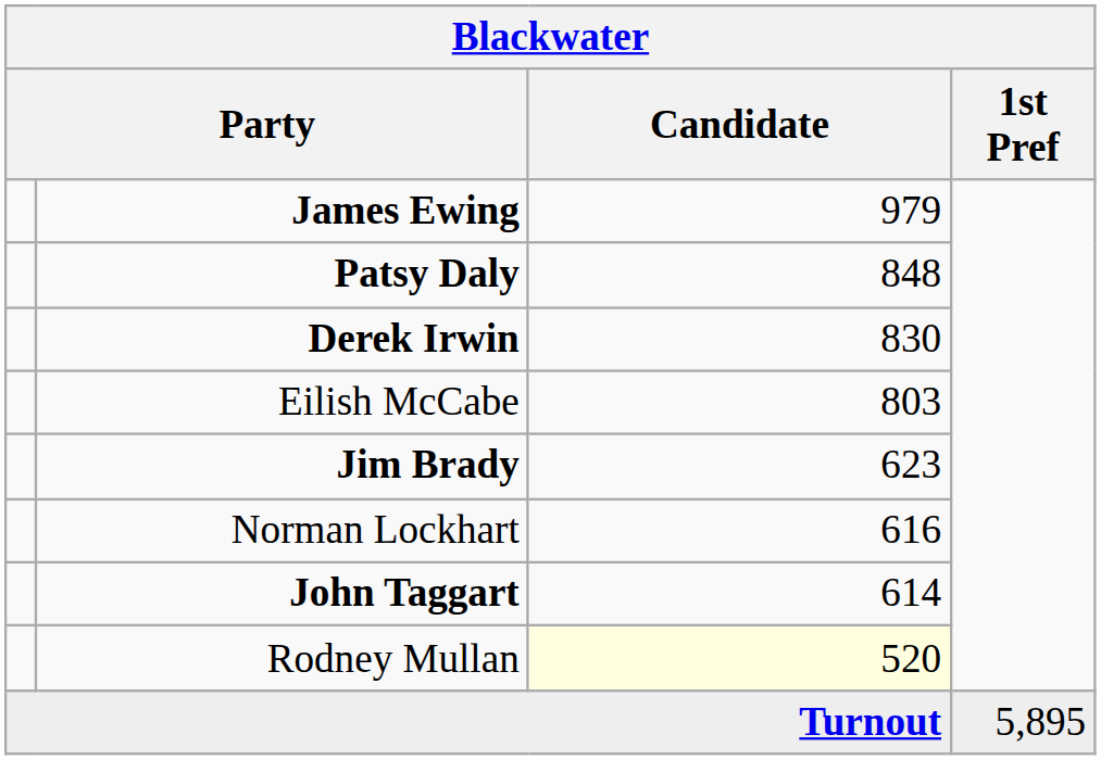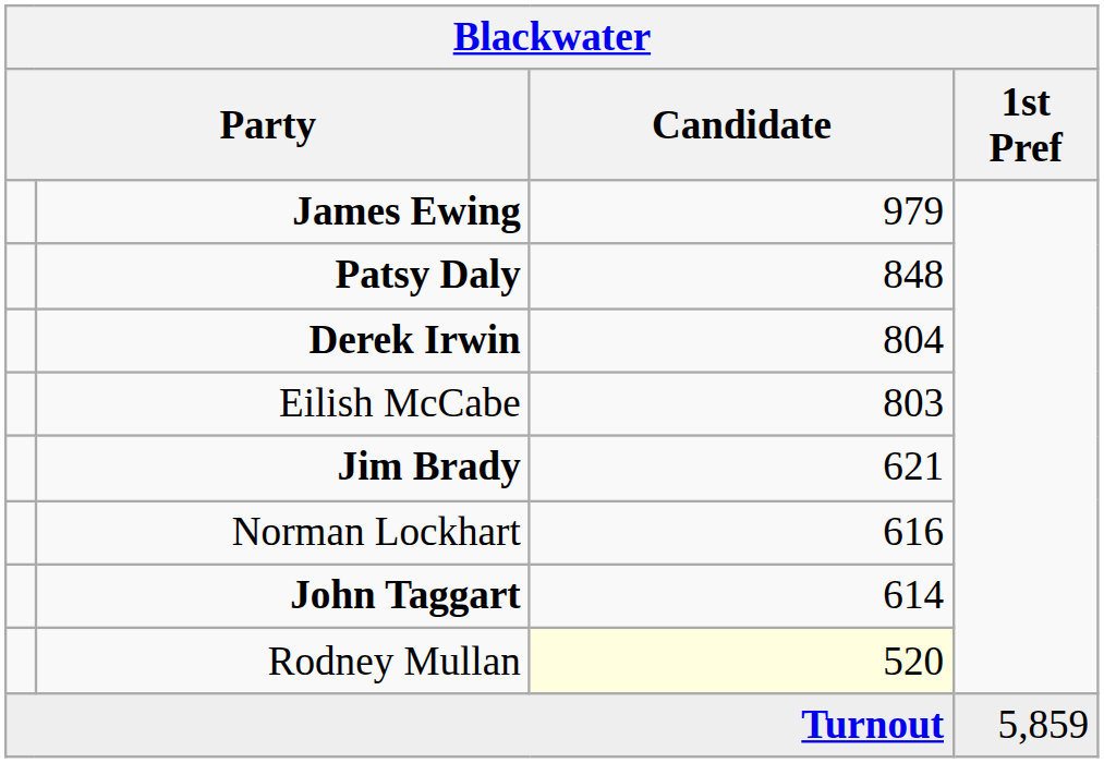Derek Irwin | Candidate: 830 -> 804
Jim Brady | Candidate: 623 -> 621
Turnout | 1st Pref: 5,895 -> 5,859
